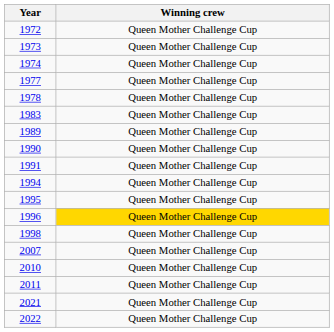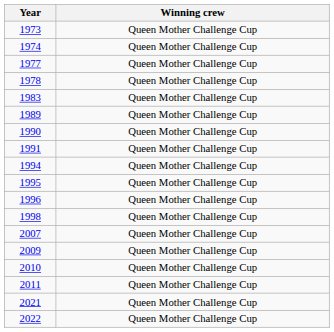- row: 1972 | Queen Mother Challenge Cup
1996 | Winning crew: gold background -> no background
+ row: 2009 | Queen Mother Challenge Cup
